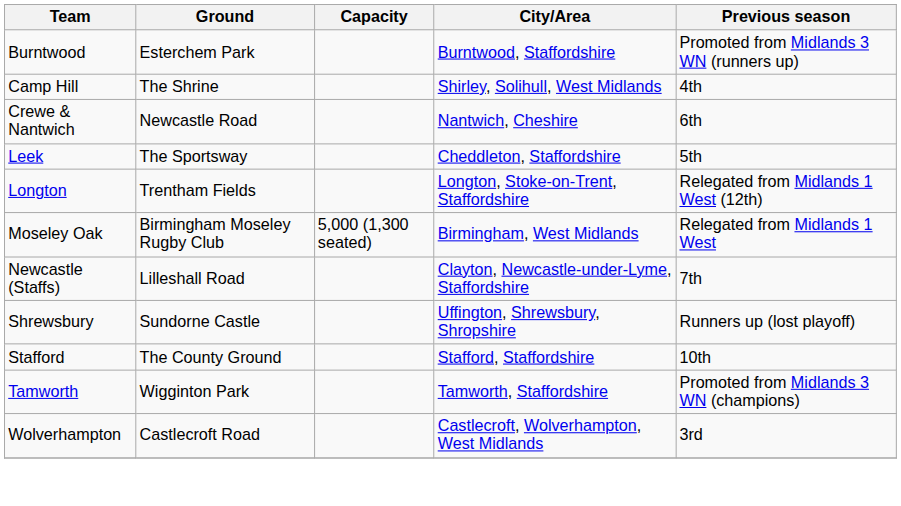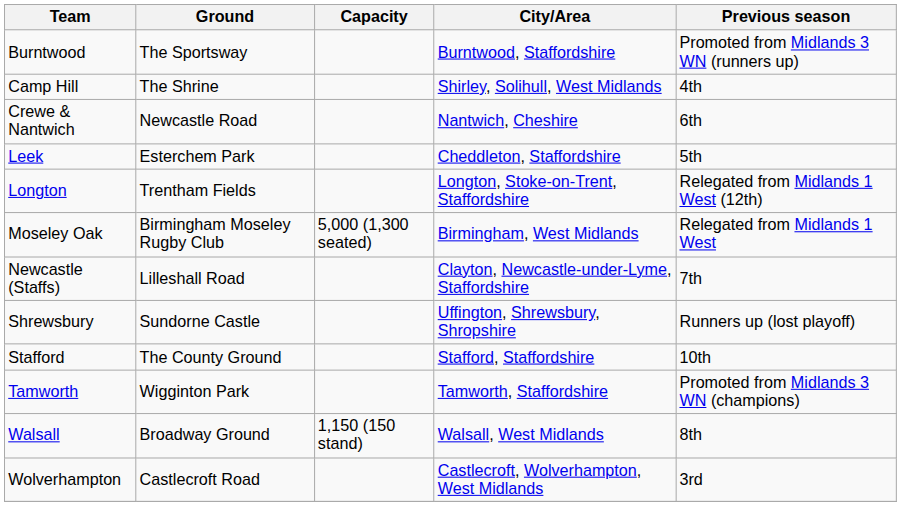Burntwood | Ground: Esterchem Park -> The Sportsway
Leek | Ground: The Sportsway -> Esterchem Park
+ row: Walsall | Broadway Ground | 1,150 (150 stand) | Walsall, West Midlands | 8th
